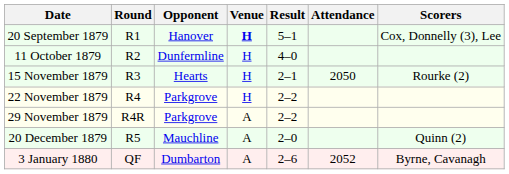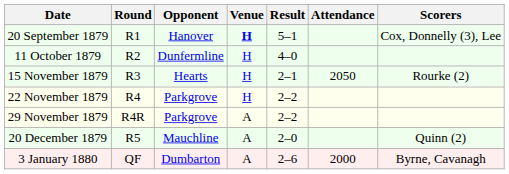3 January 1880 | Attendance: 2052 -> 2000
